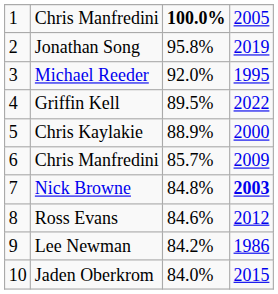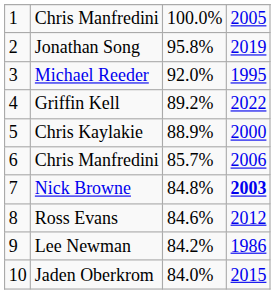1 / Chris Manfredini | column 3: bold -> normal
Griffin Kell | column 3: 89.5% -> 89.2%
6 / Chris Manfredini | column 4: 2009 -> 2006
